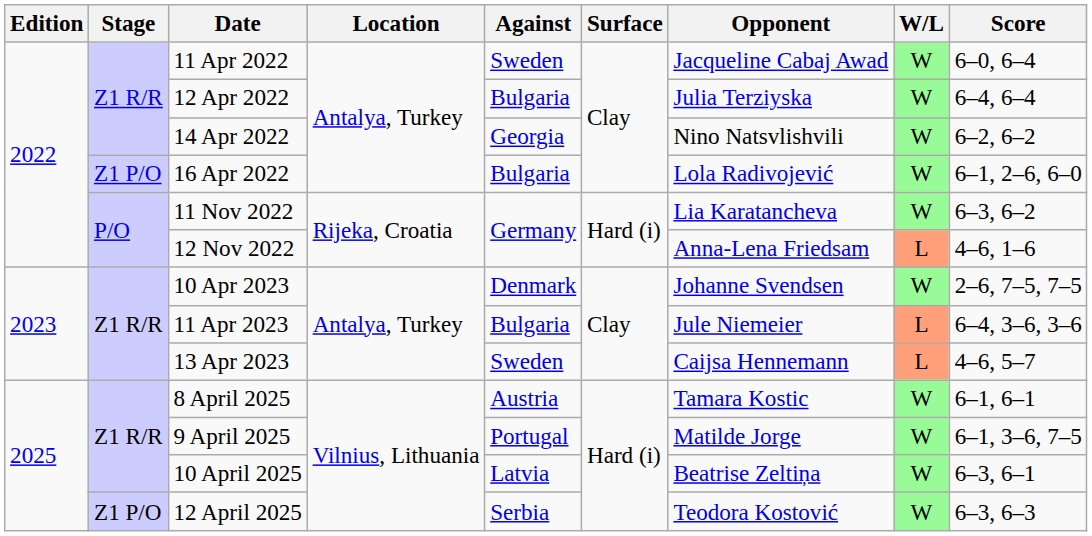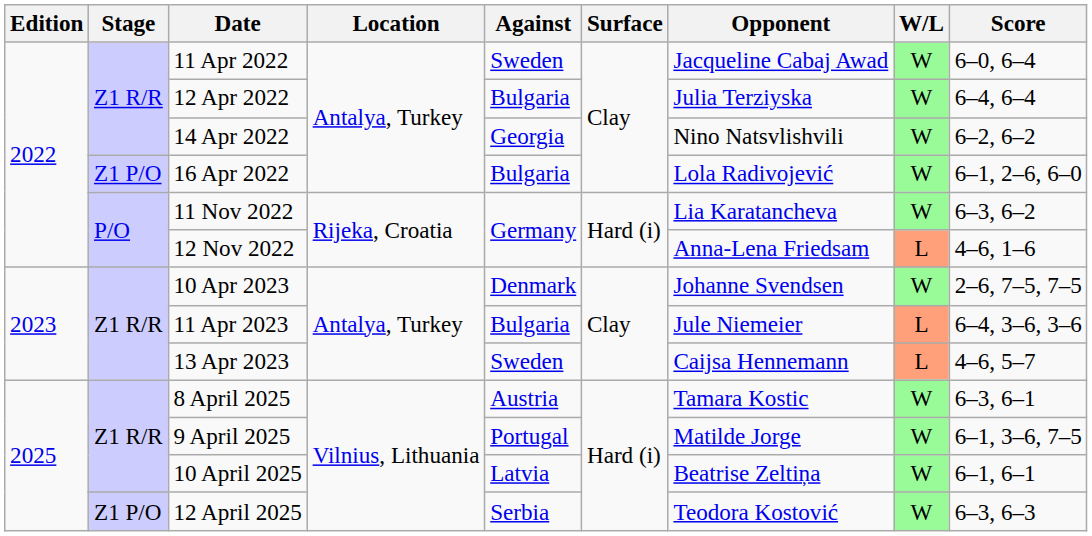8 April 2025 | Score: 6–1, 6–1 -> 6–3, 6–1
10 April 2025 | Score: 6–3, 6–1 -> 6–1, 6–1
